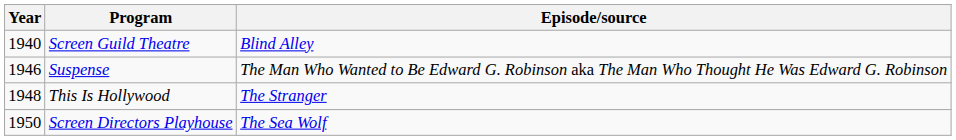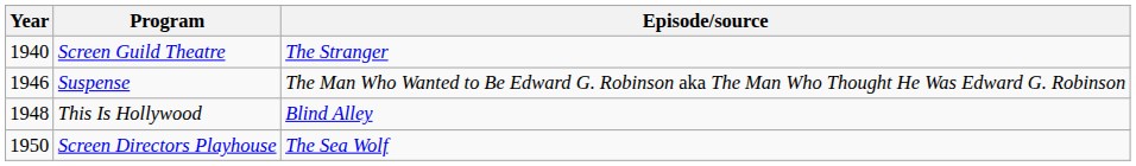Screen Guild Theatre | Episode/source: Blind Alley -> The Stranger
This Is Hollywood | Episode/source: The Stranger -> Blind Alley
